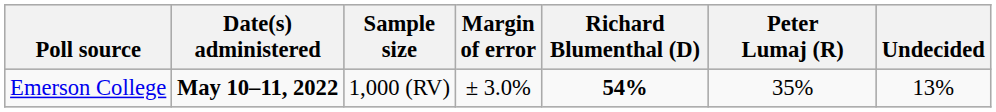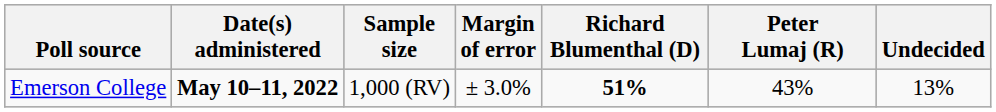Emerson College | Richard Blumenthal (D): 54% -> 51%
Emerson College | Peter Lumaj (R): 35% -> 43%
